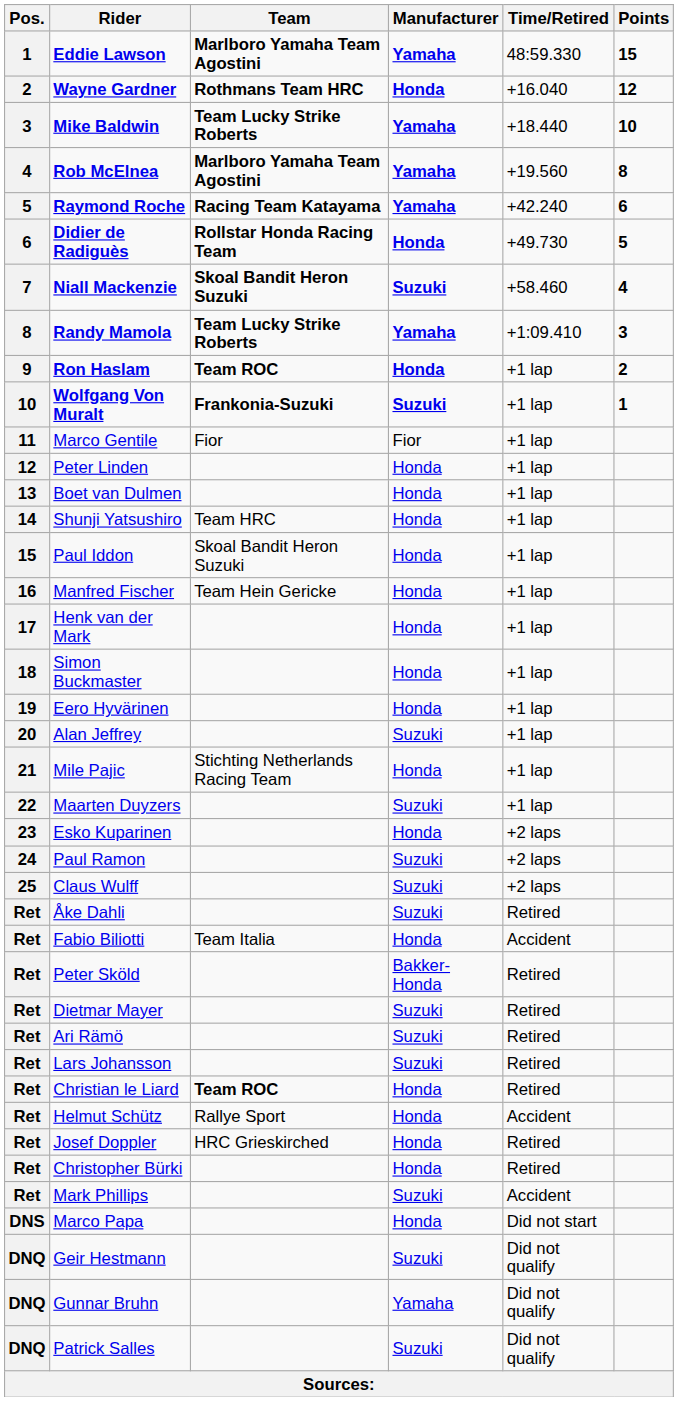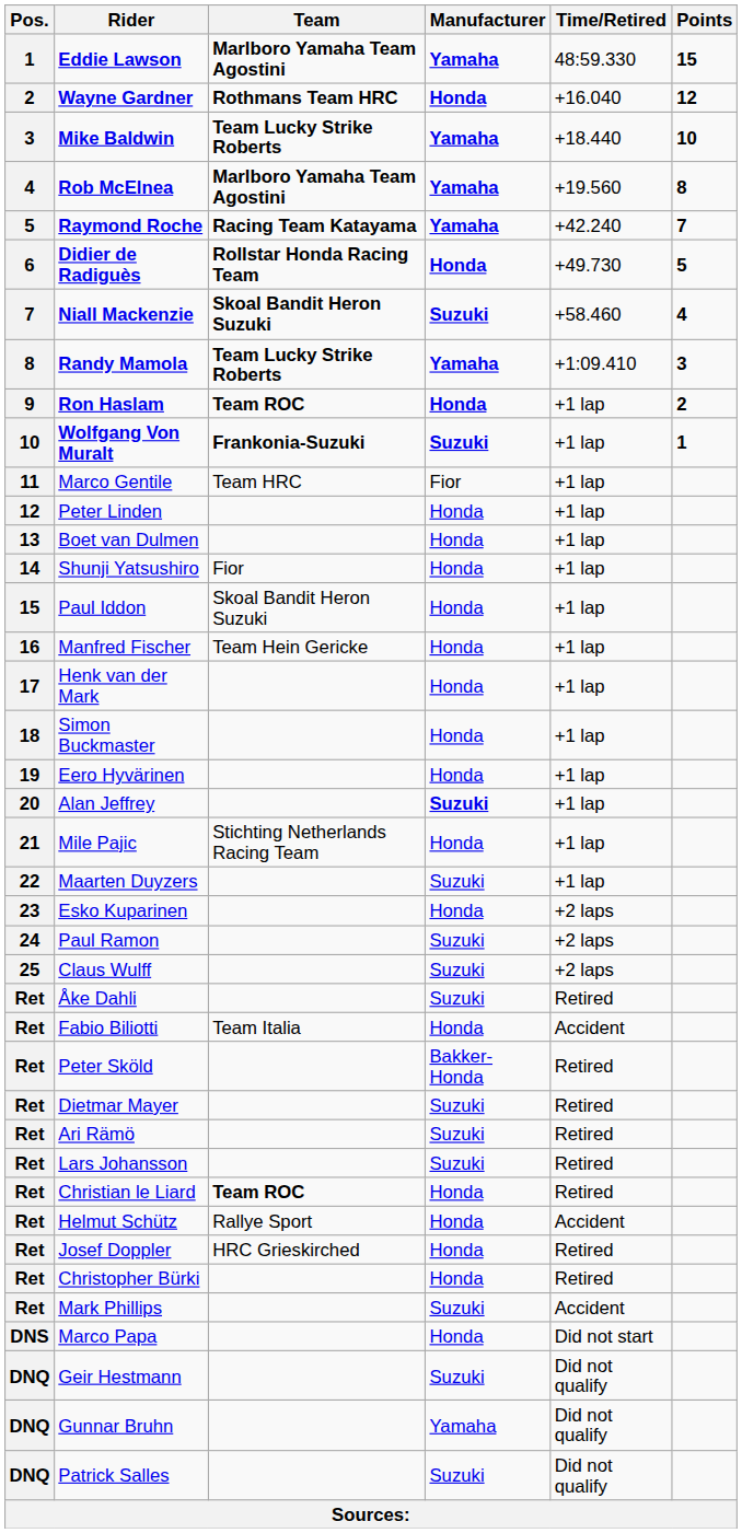Raymond Roche | Points: 6 -> 7
Marco Gentile | Team: Fior -> Team HRC
Shunji Yatsushiro | Team: Team HRC -> Fior
Alan Jeffrey | Manufacturer: normal -> bold
